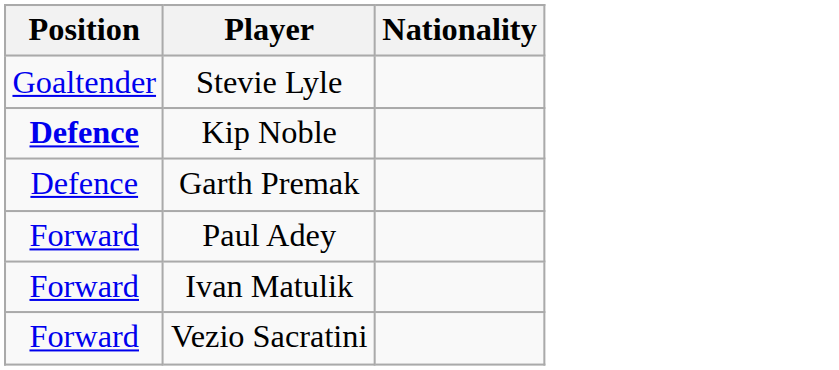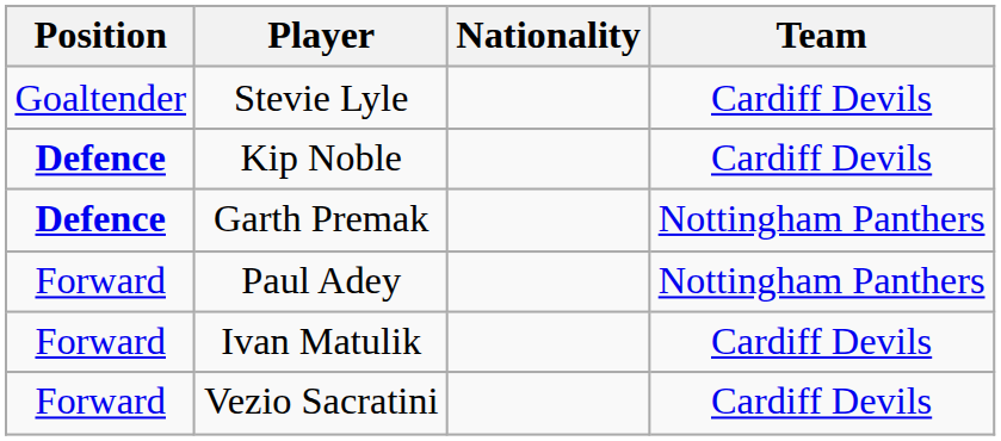+ column: Team | Cardiff Devils | Cardiff Devils | Nottingham Panthers | Nottingham Panthers | Cardiff Devils | Cardiff Devils
Garth Premak | Position: normal -> bold
